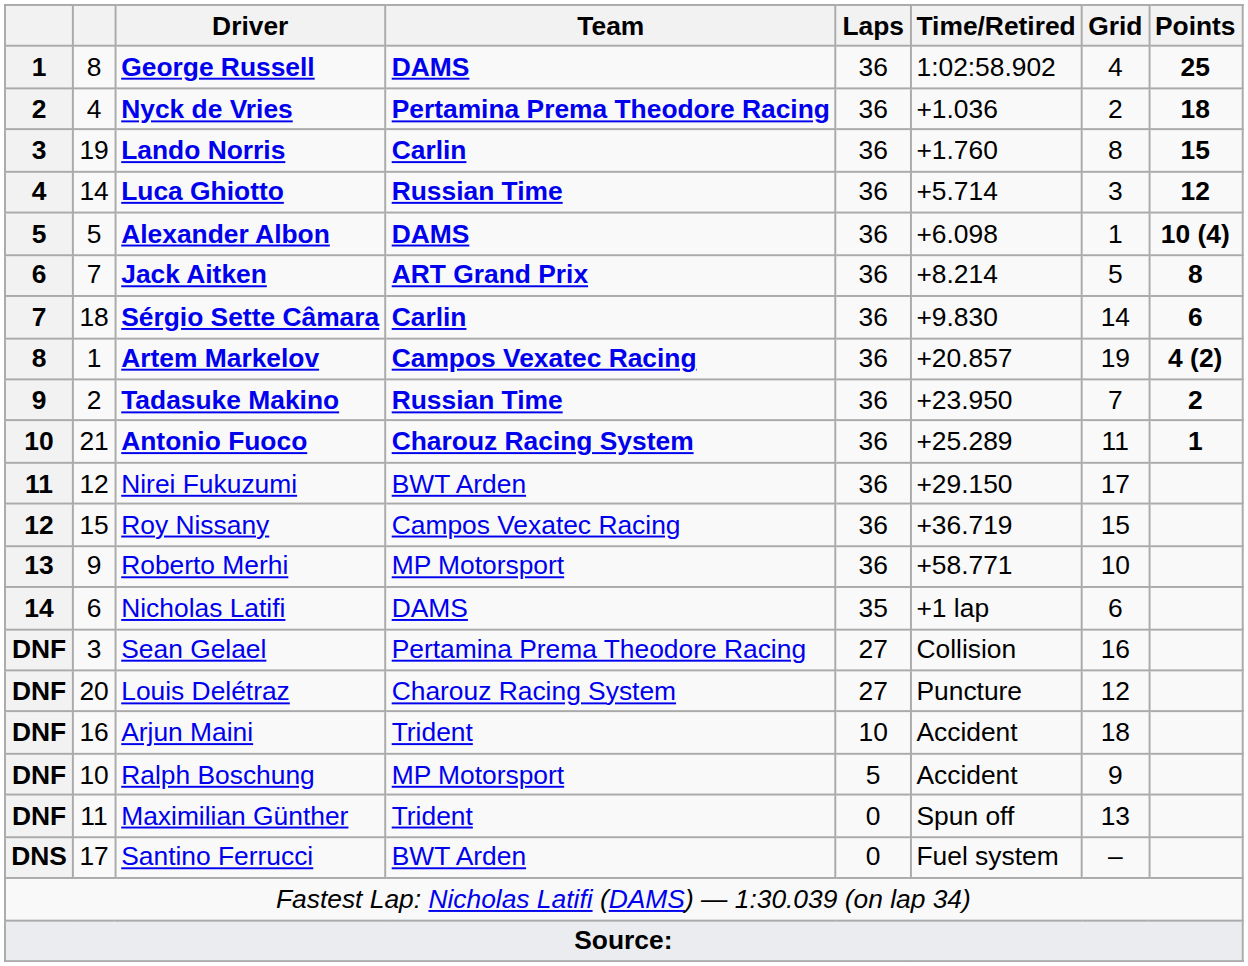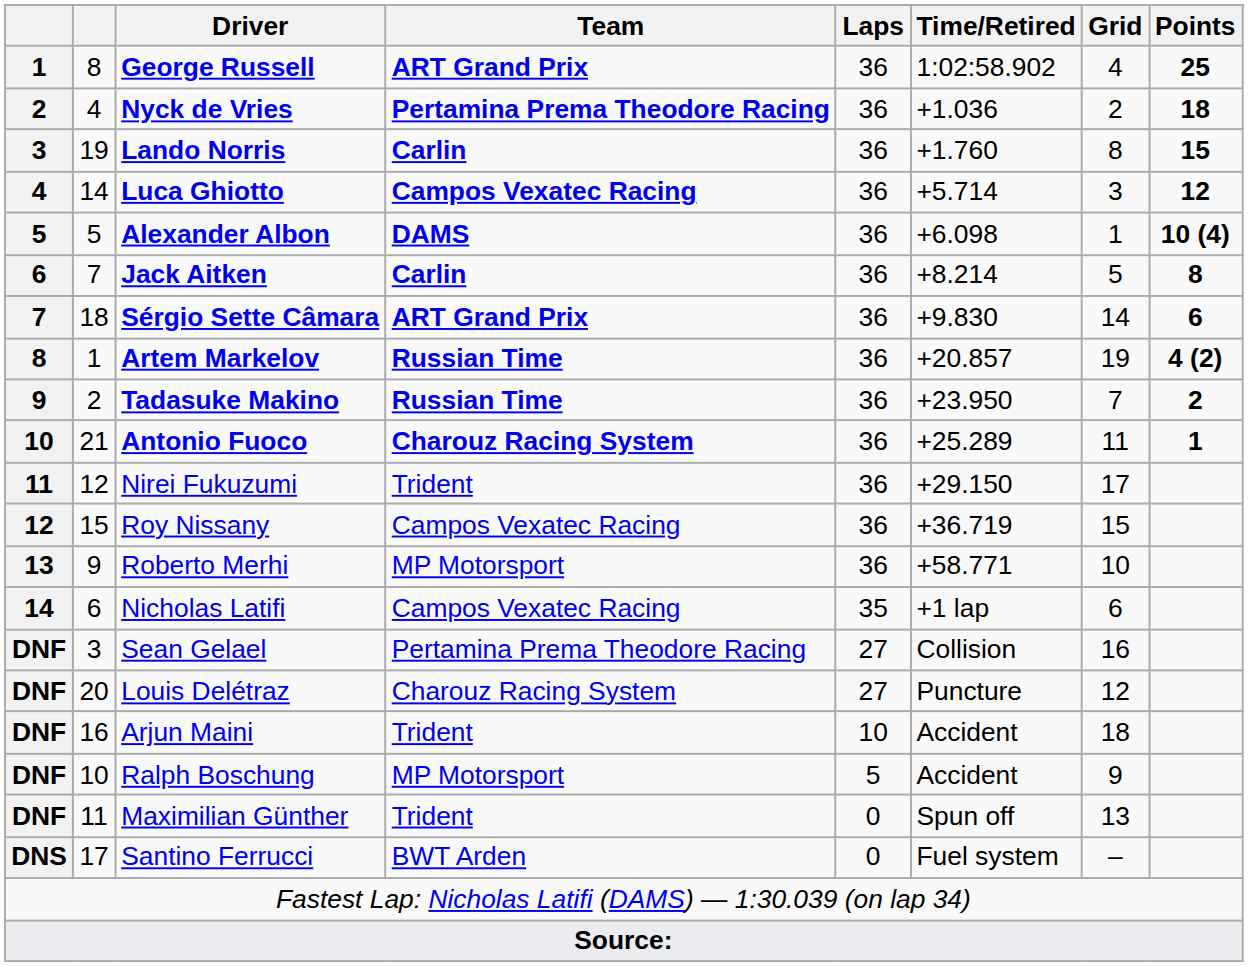George Russell | Team: DAMS -> ART Grand Prix
Luca Ghiotto | Team: Russian Time -> Campos Vexatec Racing
Jack Aitken | Team: ART Grand Prix -> Carlin
Sérgio Sette Câmara | Team: Carlin -> ART Grand Prix
Artem Markelov | Team: Campos Vexatec Racing -> Russian Time
Nirei Fukuzumi | Team: BWT Arden -> Trident
Nicholas Latifi | Team: DAMS -> Campos Vexatec Racing
